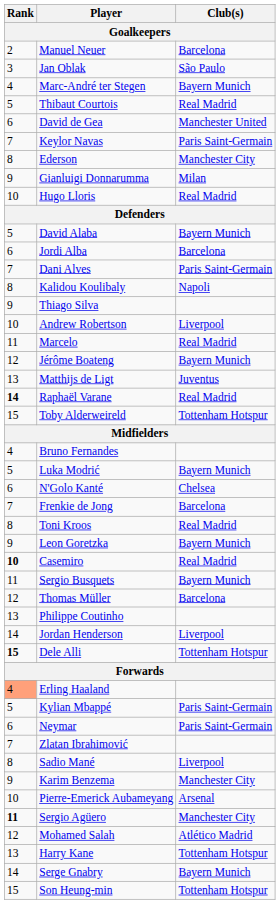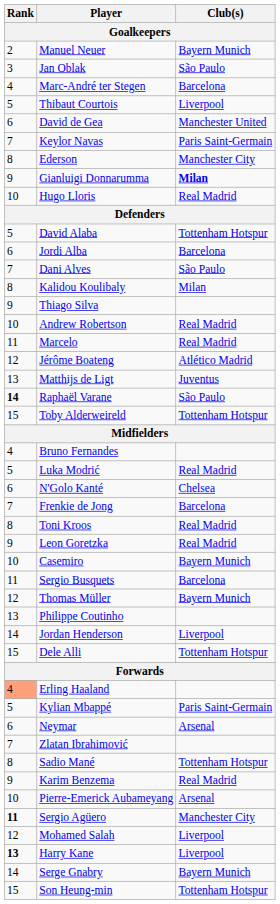Manuel Neuer | Club(s): Barcelona -> Bayern Munich
Marc-André ter Stegen | Club(s): Bayern Munich -> Barcelona
Thibaut Courtois | Club(s): Real Madrid -> Liverpool
Gianluigi Donnarumma | Club(s): normal -> bold
David Alaba | Club(s): Bayern Munich -> Tottenham Hotspur
Dani Alves | Club(s): Paris Saint-Germain -> São Paulo
Kalidou Koulibaly | Club(s): Napoli -> Milan
Andrew Robertson | Club(s): Liverpool -> Real Madrid
Jérôme Boateng | Club(s): Bayern Munich -> Atlético Madrid
Raphaël Varane | Club(s): Real Madrid -> São Paulo
Luka Modrić | Club(s): Bayern Munich -> Real Madrid
Leon Goretzka | Club(s): Bayern Munich -> Real Madrid
Casemiro | Rank: bold -> normal
Casemiro | Club(s): Real Madrid -> Bayern Munich
Sergio Busquets | Club(s): Bayern Munich -> Barcelona
Thomas Müller | Club(s): Barcelona -> Bayern Munich
Dele Alli | Rank: bold -> normal
Neymar | Club(s): Paris Saint-Germain -> Arsenal
Sadio Mané | Club(s): Liverpool -> Tottenham Hotspur
Karim Benzema | Club(s): Manchester City -> Real Madrid
Mohamed Salah | Club(s): Atlético Madrid -> Liverpool
Harry Kane | Rank: normal -> bold
Harry Kane | Club(s): Tottenham Hotspur -> Liverpool
